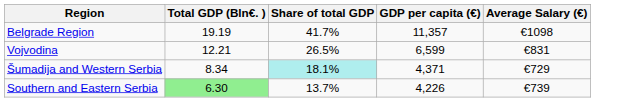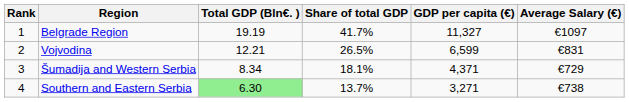+ column: Rank | 1 | 2 | 3 | 4
Belgrade Region | GDP per capita (€): 11,357 -> 11,327
Belgrade Region | Average Salary (€): €1098 -> €1097
Šumadija and Western Serbia | Share of total GDP: paleturquoise background -> no background
Southern and Eastern Serbia | GDP per capita (€): 4,226 -> 3,271
Southern and Eastern Serbia | Average Salary (€): €739 -> €738
